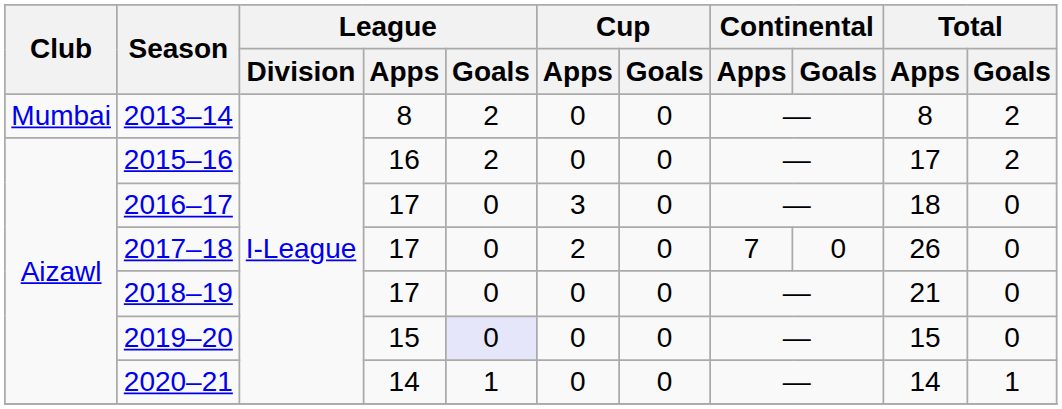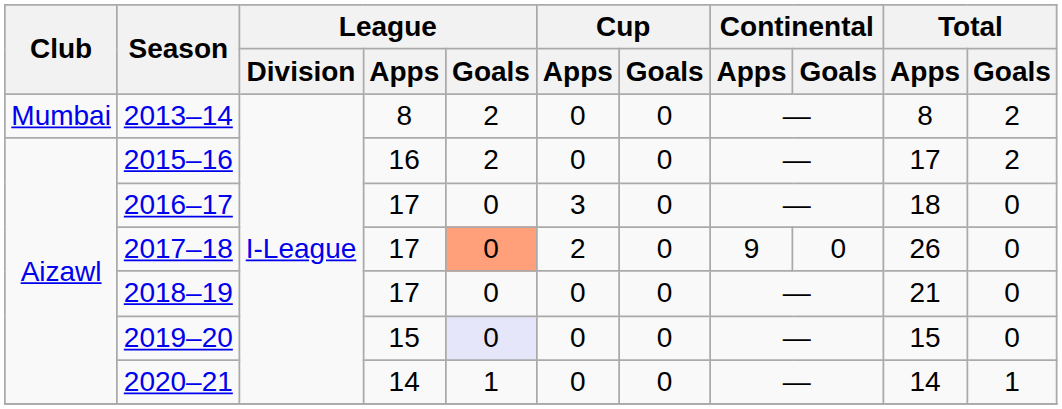2017–18 | League / Goals: no background -> lightsalmon background
2017–18 | Continental / Apps: 7 -> 9
